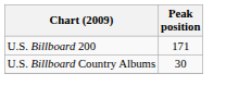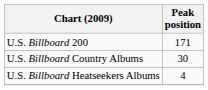+ row: U.S. Billboard Heatseekers Albums | 4
